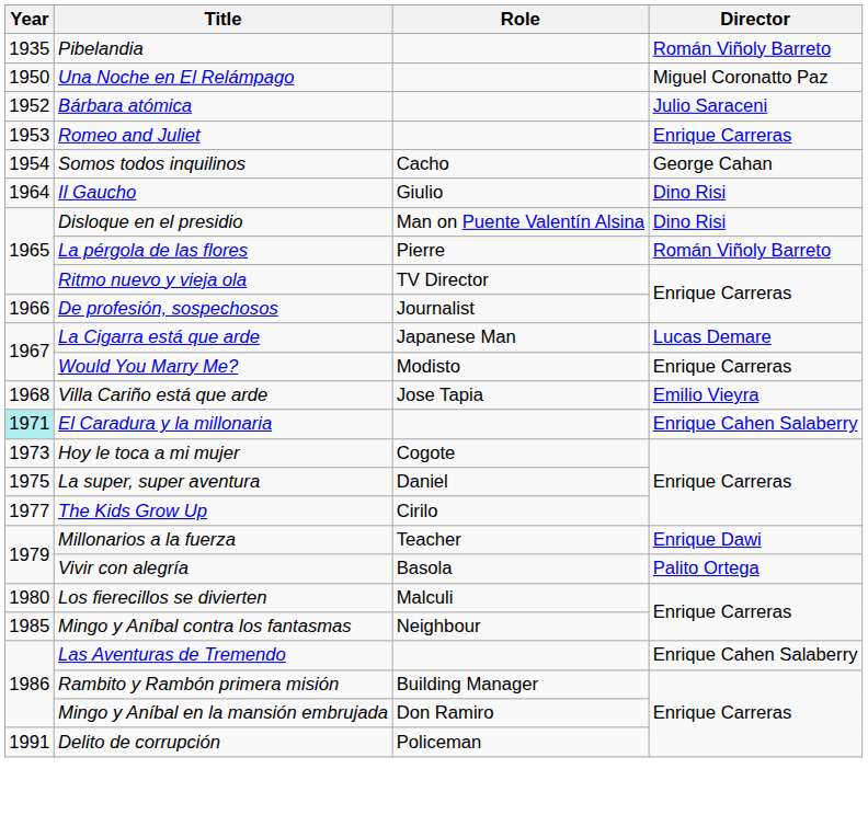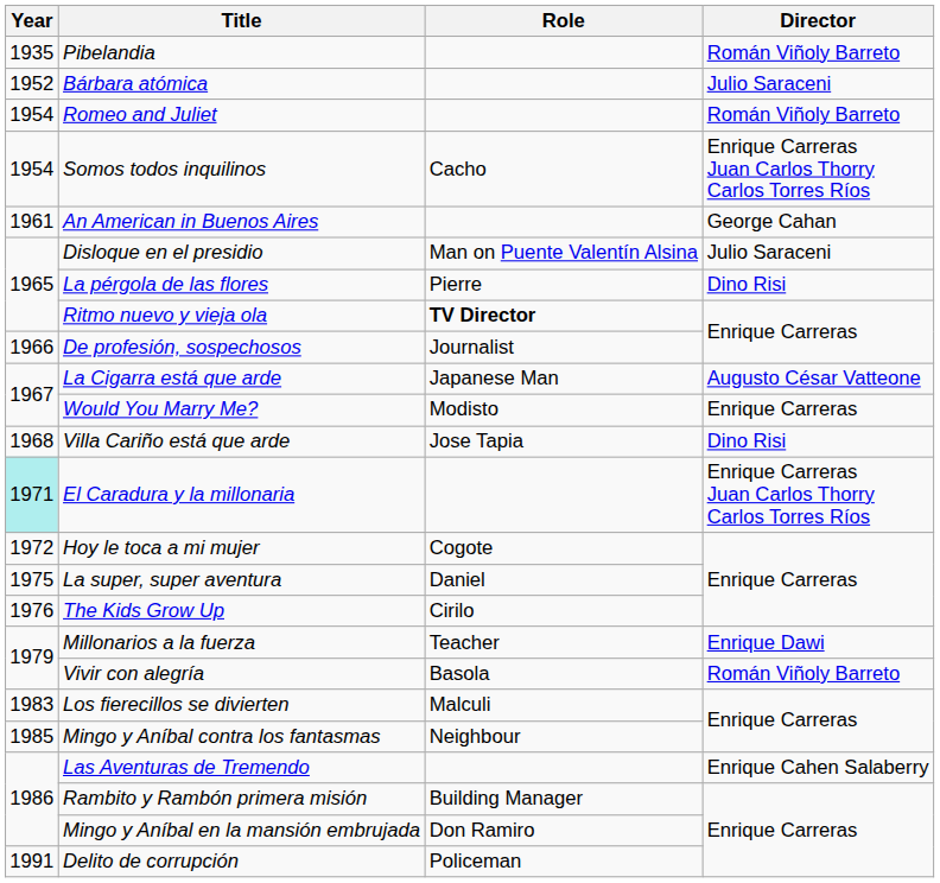- row: 1950 | Una Noche en El Relámpago | Miguel Coronatto Paz
Romeo and Juliet | Year: 1953 -> 1954
Romeo and Juliet | Director: Enrique Carreras -> Román Viñoly Barreto
Somos todos inquilinos | Director: George Cahan -> Enrique Carreras Juan Carlos Thorry Carlos Torres Ríos
+ row: 1961 | An American in Buenos Aires | George Cahan
- row: 1964 | Il Gaucho | Giulio | Dino Risi
Disloque en el presidio | Director: Dino Risi -> Julio Saraceni
La pérgola de las flores | Director: Román Viñoly Barreto -> Dino Risi
Ritmo nuevo y vieja ola | Role: normal -> bold
La Cigarra está que arde | Director: Lucas Demare -> Augusto César Vatteone
Villa Cariño está que arde | Director: Emilio Vieyra -> Dino Risi
El Caradura y la millonaria | Director: Enrique Cahen Salaberry -> Enrique Carreras Juan Carlos Thorry Carlos Torres Ríos
Hoy le toca a mi mujer | Year: 1973 -> 1972
The Kids Grow Up | Year: 1977 -> 1976
Vivir con alegría | Director: Palito Ortega -> Román Viñoly Barreto
Los fierecillos se divierten | Year: 1980 -> 1983
